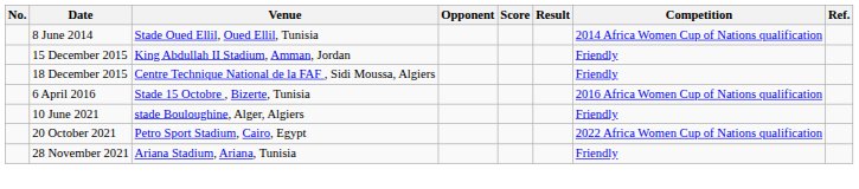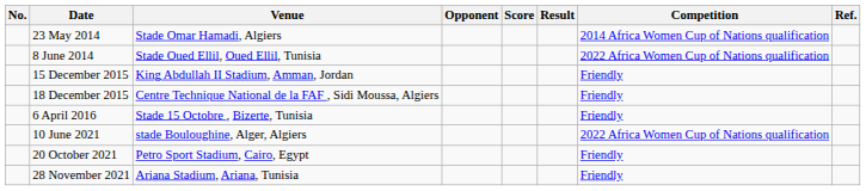+ row: 23 May 2014 | Stade Omar Hamadi, Algiers | 2014 Africa Women Cup of Nations qualification
8 June 2014 | Competition: 2014 Africa Women Cup of Nations qualification -> 2022 Africa Women Cup of Nations qualification
6 April 2016 | Competition: 2016 Africa Women Cup of Nations qualification -> Friendly
10 June 2021 | Competition: Friendly -> 2022 Africa Women Cup of Nations qualification
20 October 2021 | Competition: 2022 Africa Women Cup of Nations qualification -> Friendly
